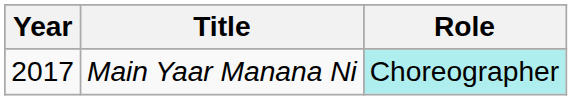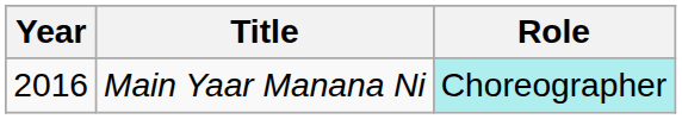Main Yaar Manana Ni | Year: 2017 -> 2016
